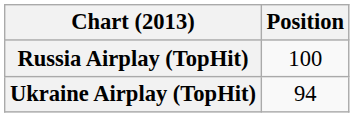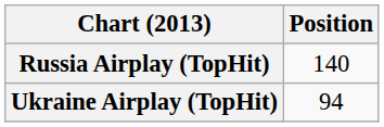Russia Airplay (TopHit) | Position: 100 -> 140
